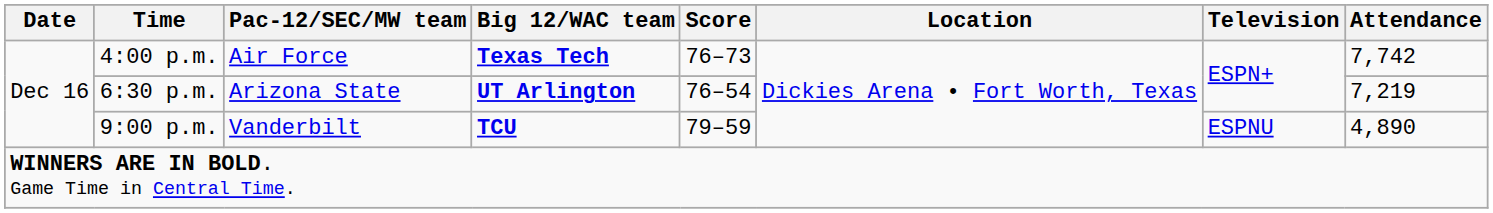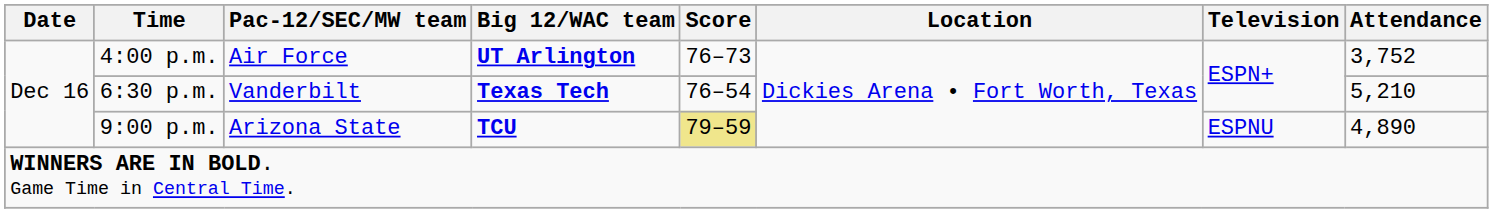4:00 p.m. | Big 12/WAC team: Texas Tech -> UT Arlington
4:00 p.m. | Attendance: 7,742 -> 3,752
6:30 p.m. | Pac-12/SEC/MW team: Arizona State -> Vanderbilt
6:30 p.m. | Big 12/WAC team: UT Arlington -> Texas Tech
6:30 p.m. | Attendance: 7,219 -> 5,210
9:00 p.m. | Pac-12/SEC/MW team: Vanderbilt -> Arizona State
9:00 p.m. | Score: no background -> khaki background
